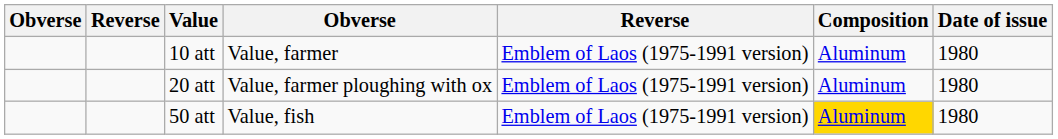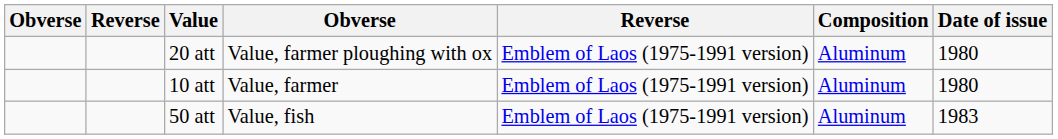rows swapped: 10 att <-> 20 att
50 att | Composition: gold background -> no background
50 att | Date of issue: 1980 -> 1983
